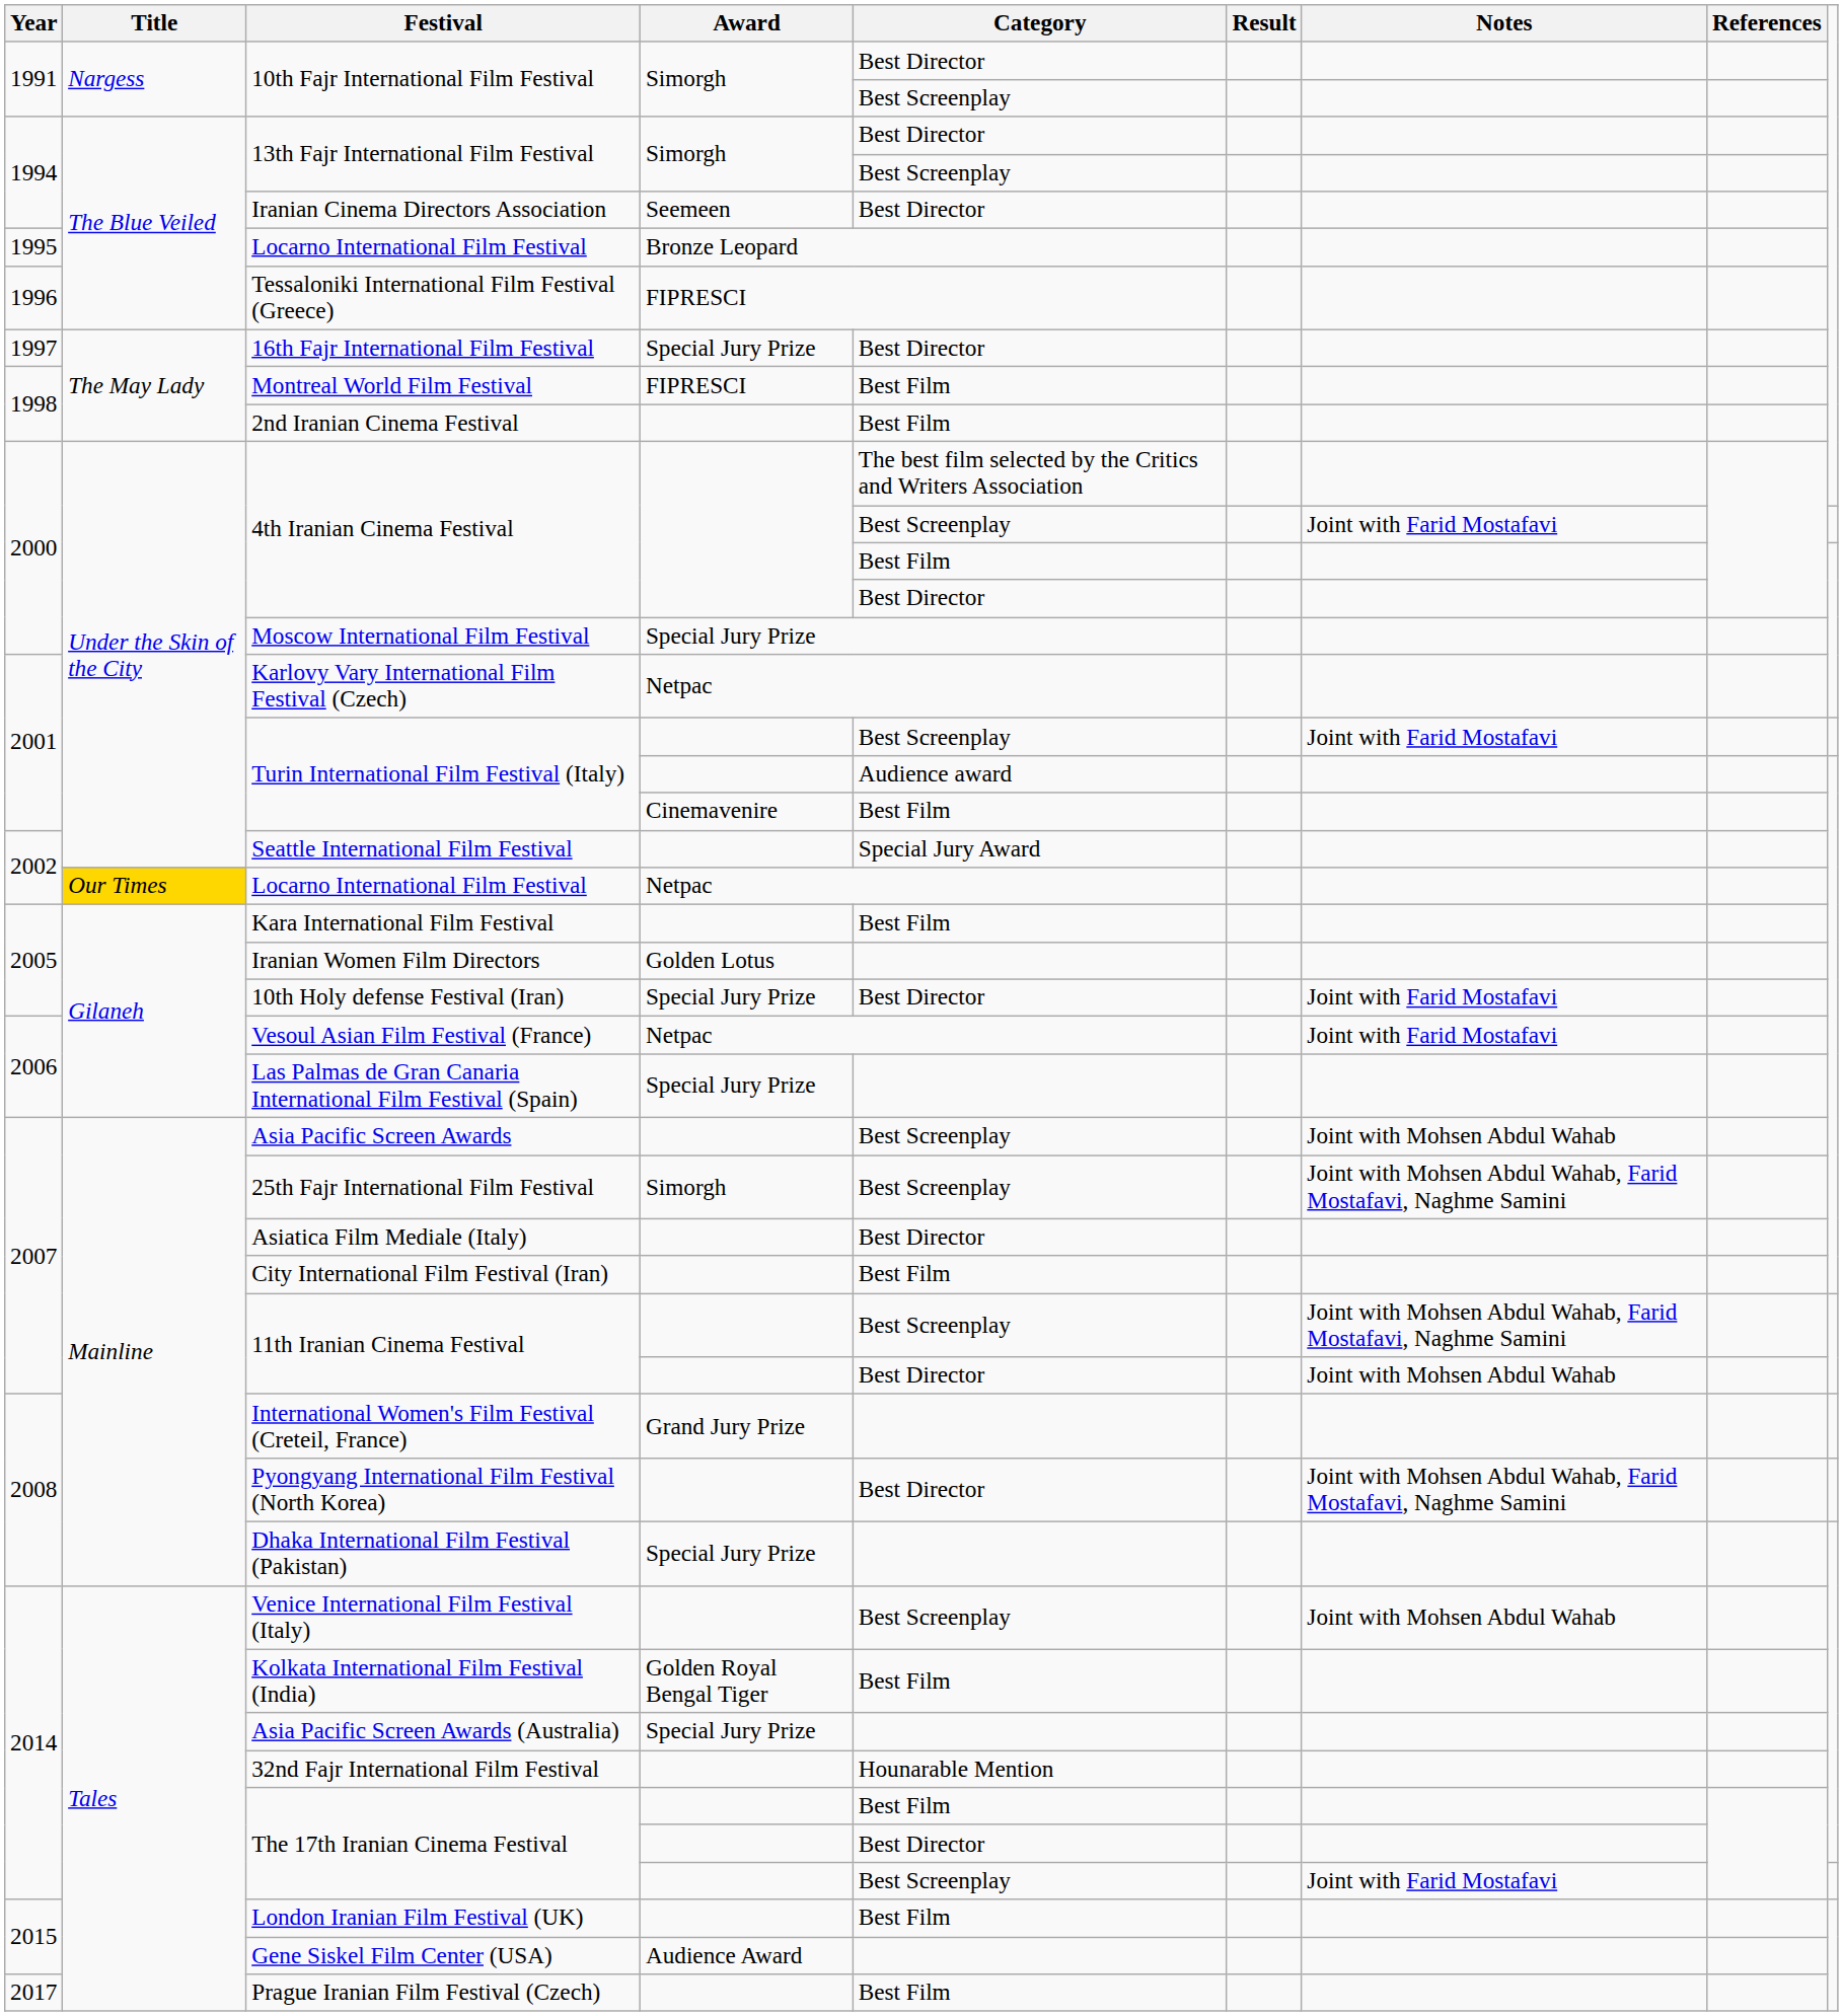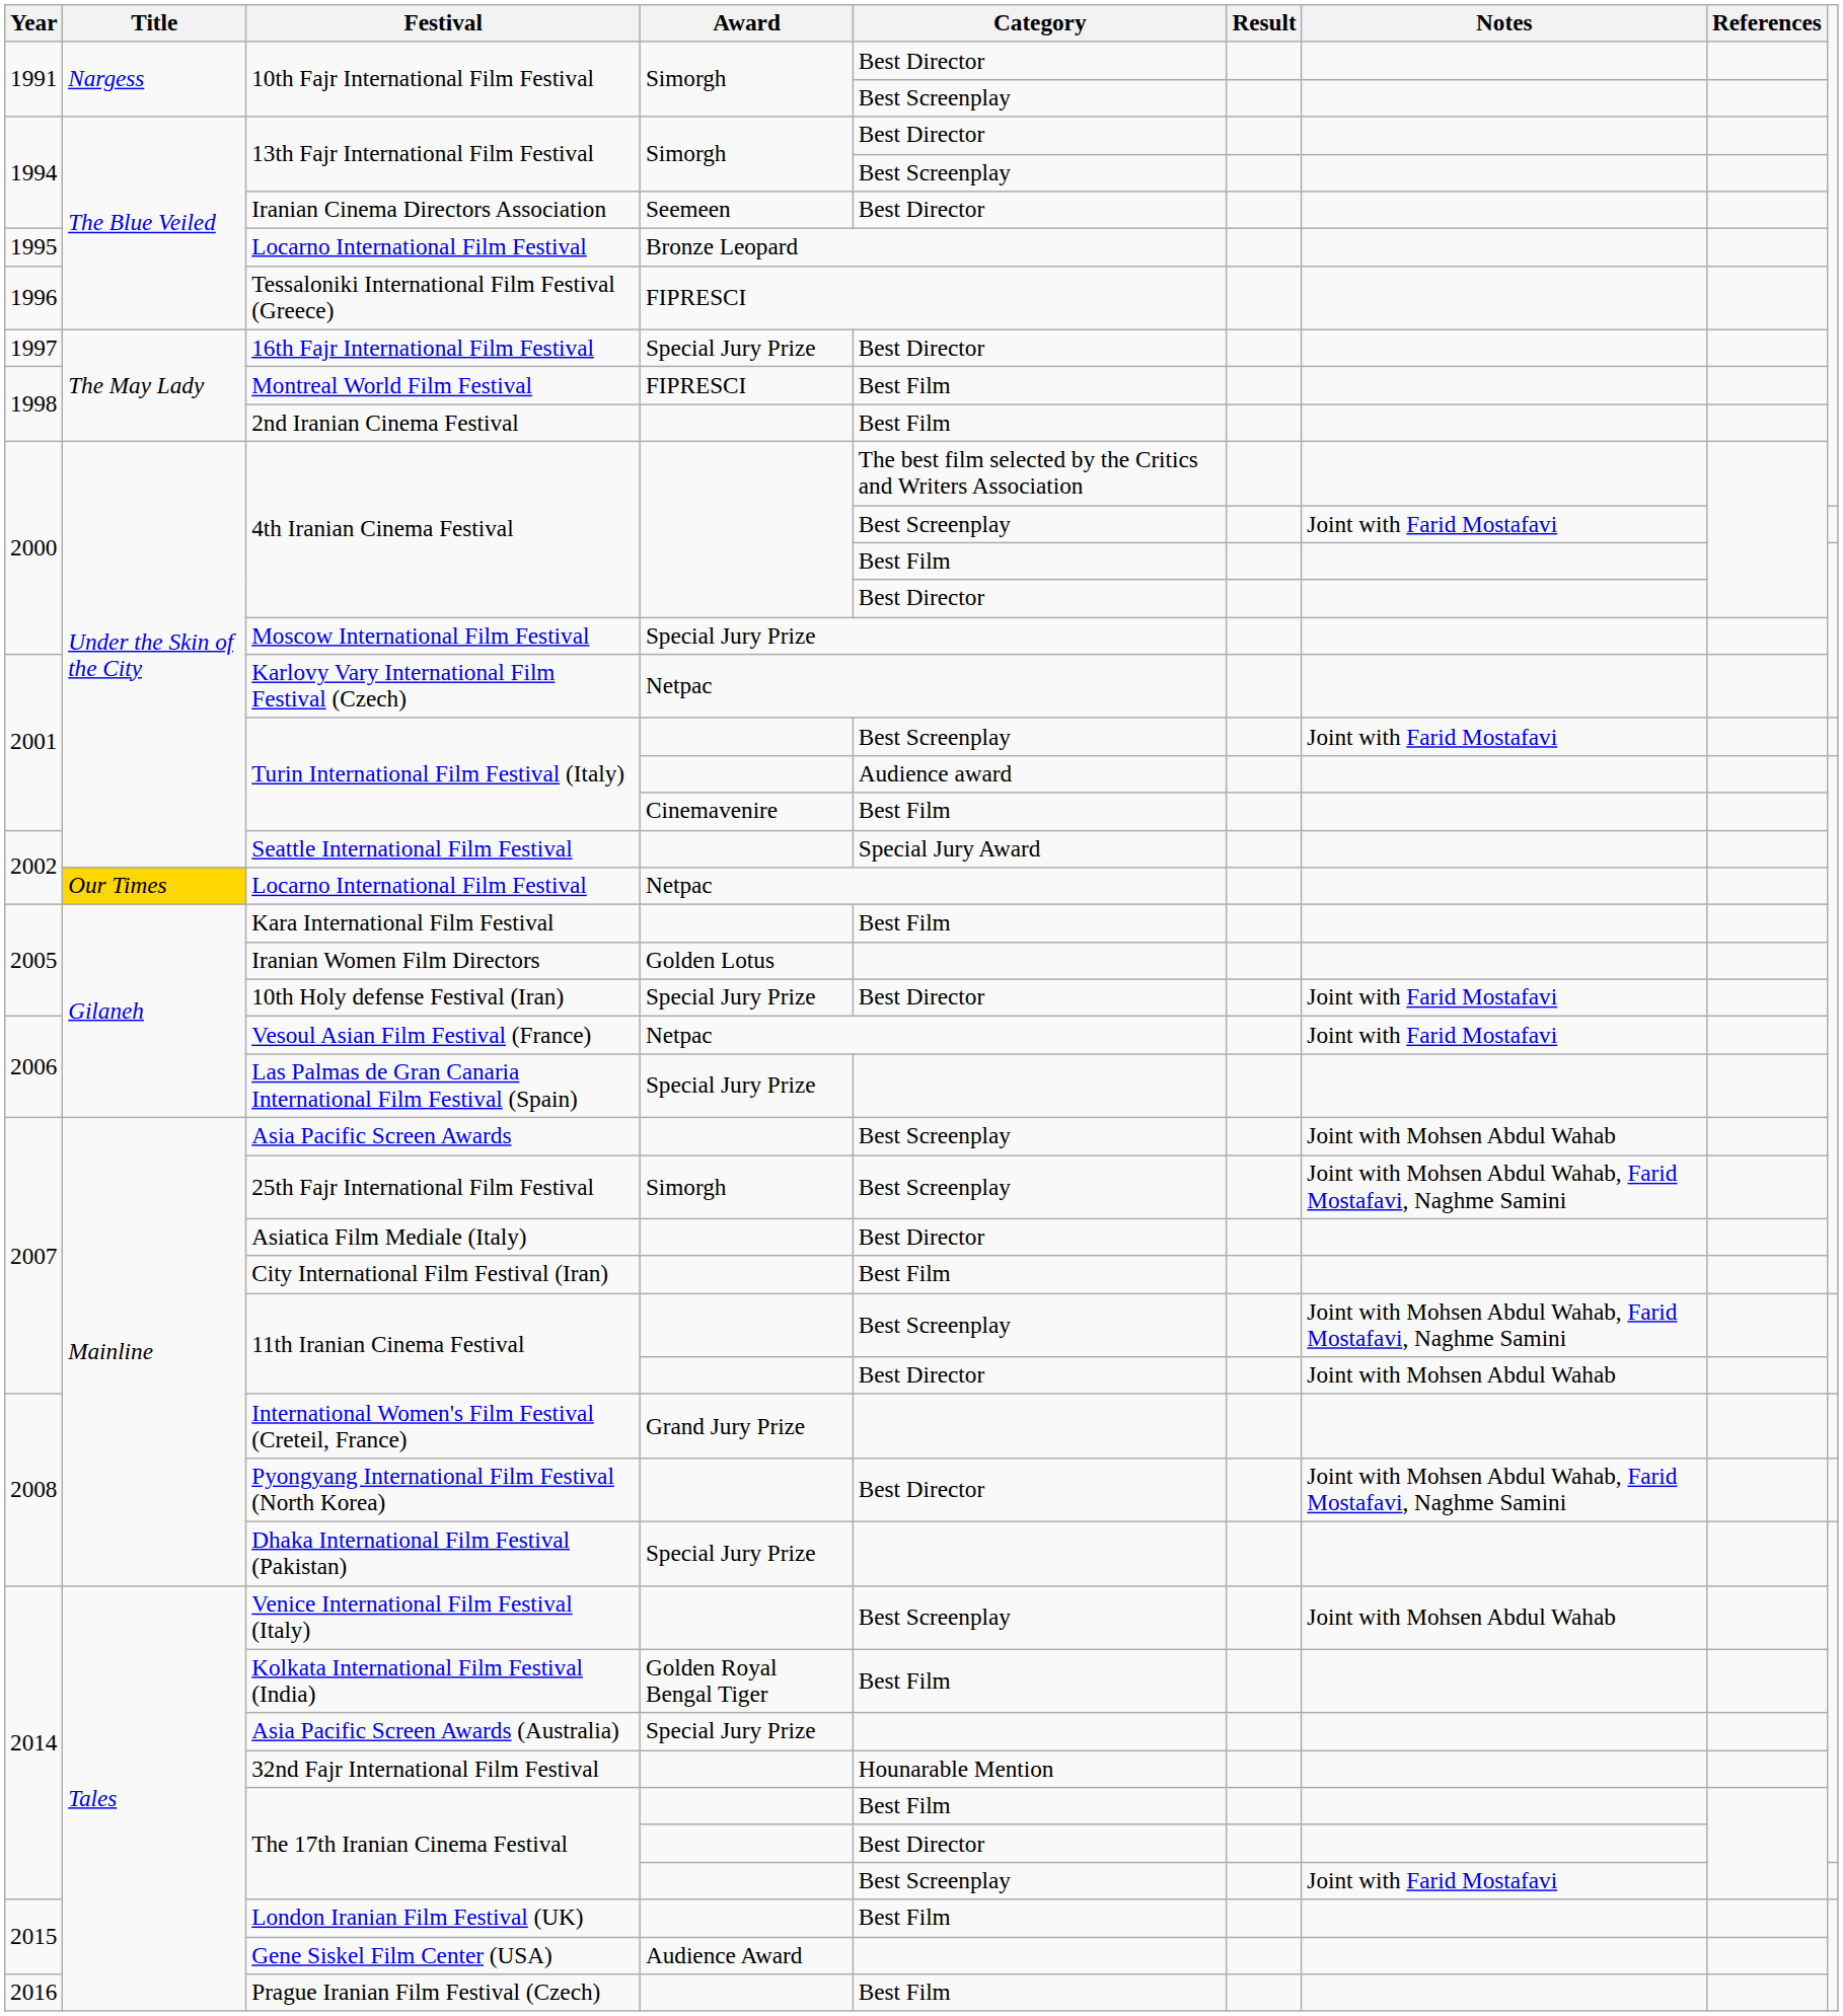Prague Iranian Film Festival (Czech) | Year: 2017 -> 2016
